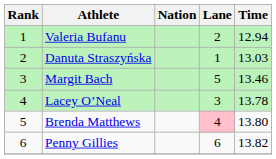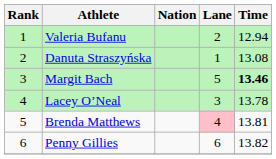Danuta Straszyńska | Time: 13.03 -> 13.08
Margit Bach | Time: normal -> bold
Brenda Matthews | Time: 13.80 -> 13.81
